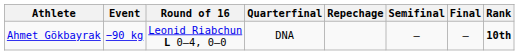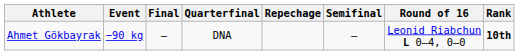columns swapped: Round of 16 <-> Final
